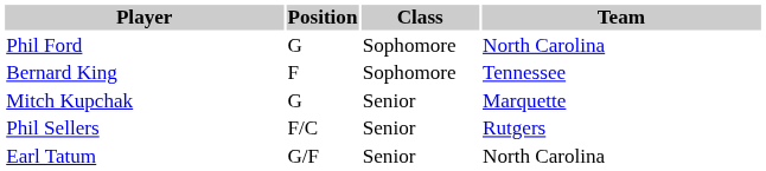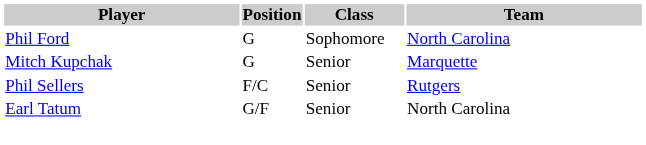- row: Bernard King | F | Sophomore | Tennessee
